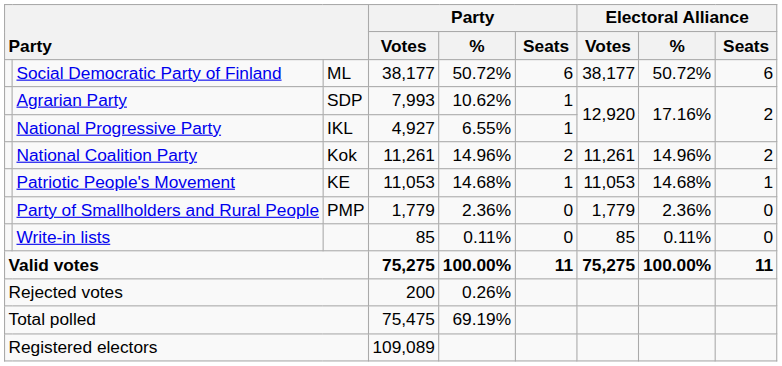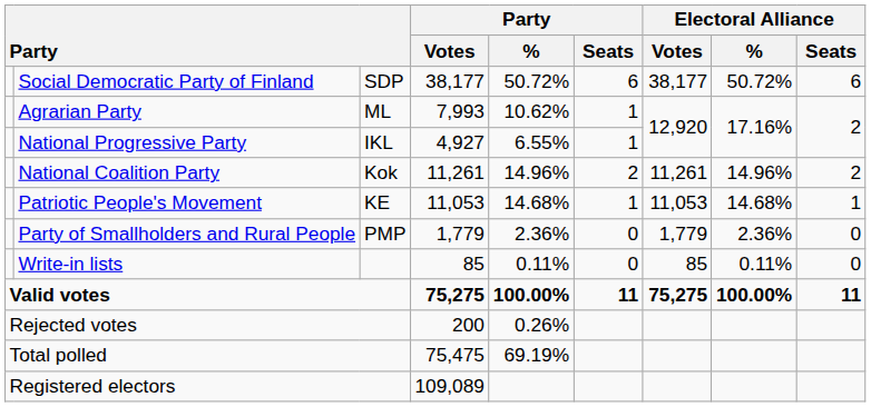Social Democratic Party of Finland | column 3: ML -> SDP
Agrarian Party | column 3: SDP -> ML
